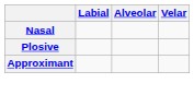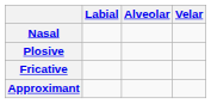+ row: Fricative
